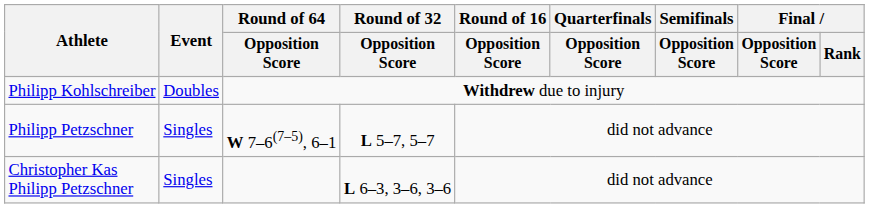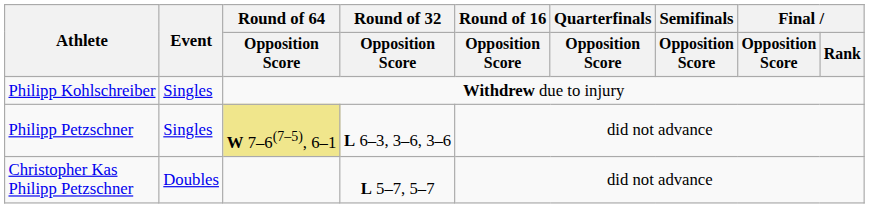Philipp Kohlschreiber | Event: Doubles -> Singles
Philipp Petzschner | Round of 64 / Opposition Score: no background -> khaki background
Philipp Petzschner | Round of 32 / Opposition Score: L 5–7, 5–7 -> L 6–3, 3–6, 3–6
Christopher Kas Philipp Petzschner | Event: Singles -> Doubles
Christopher Kas Philipp Petzschner | Round of 32 / Opposition Score: L 6–3, 3–6, 3–6 -> L 5–7, 5–7
